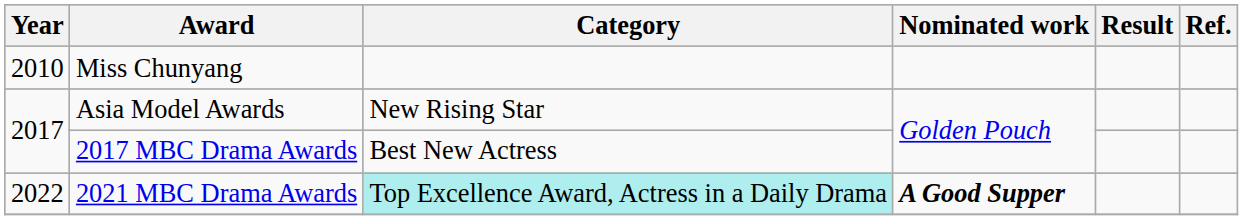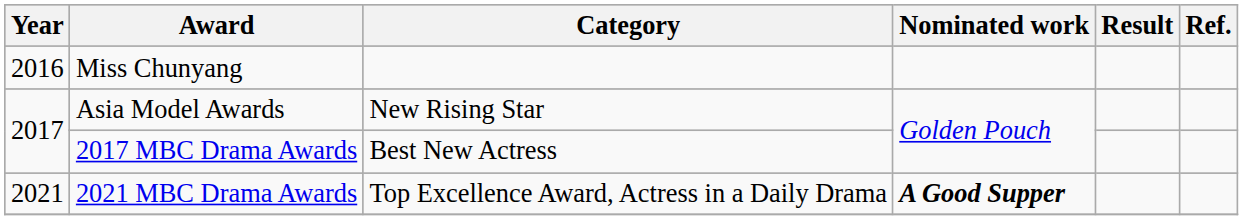Miss Chunyang | Year: 2010 -> 2016
2021 MBC Drama Awards | Year: 2022 -> 2021
2021 MBC Drama Awards | Category: paleturquoise background -> no background
